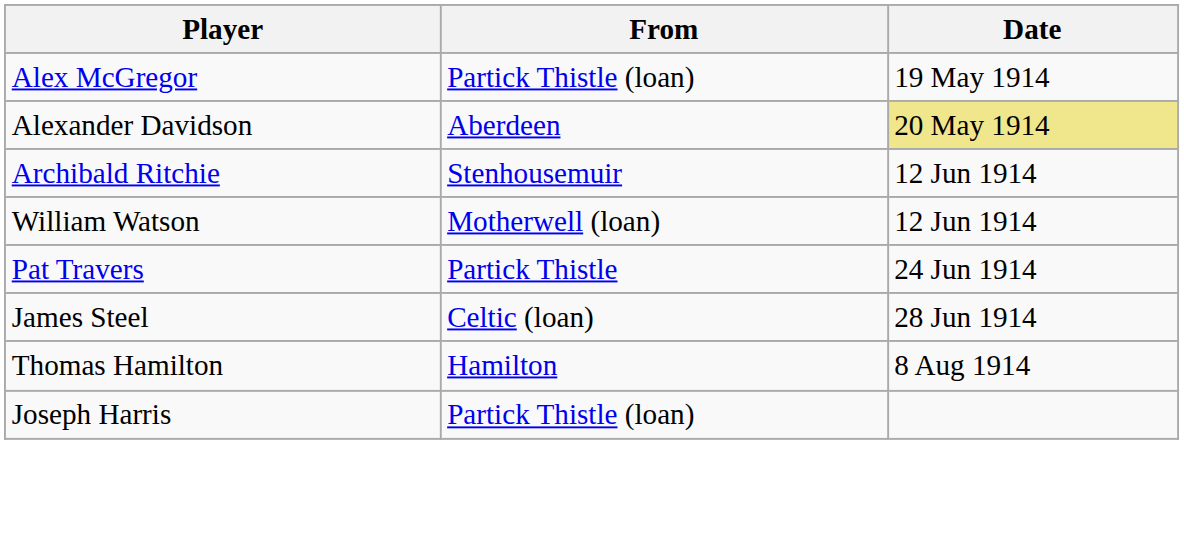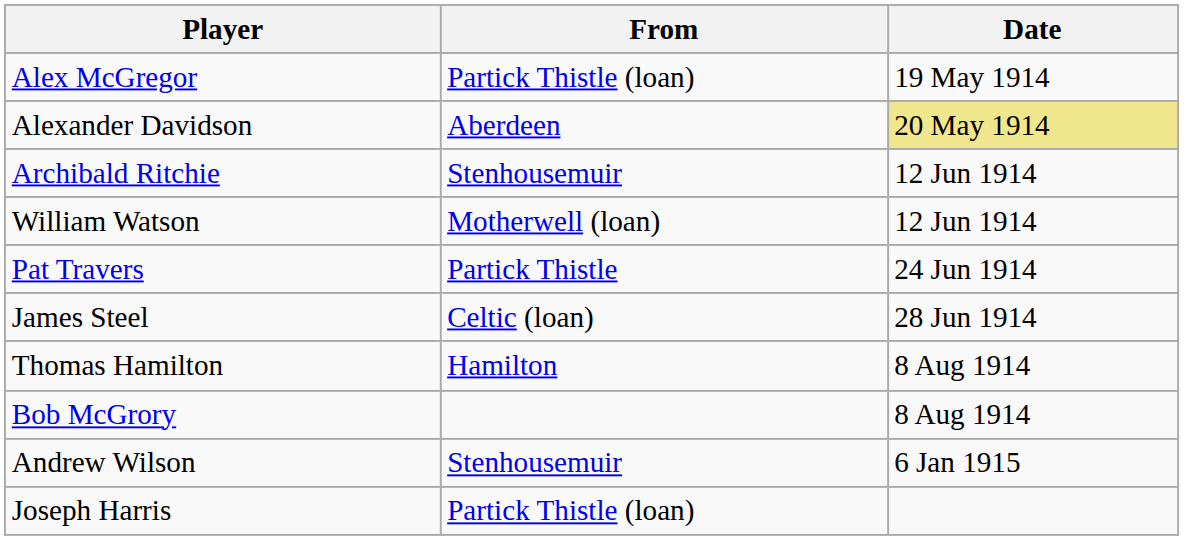+ row: Bob McGrory | 8 Aug 1914
+ row: Andrew Wilson | Stenhousemuir | 6 Jan 1915
